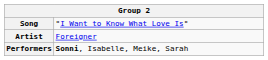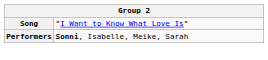- row: Artist | Foreigner
